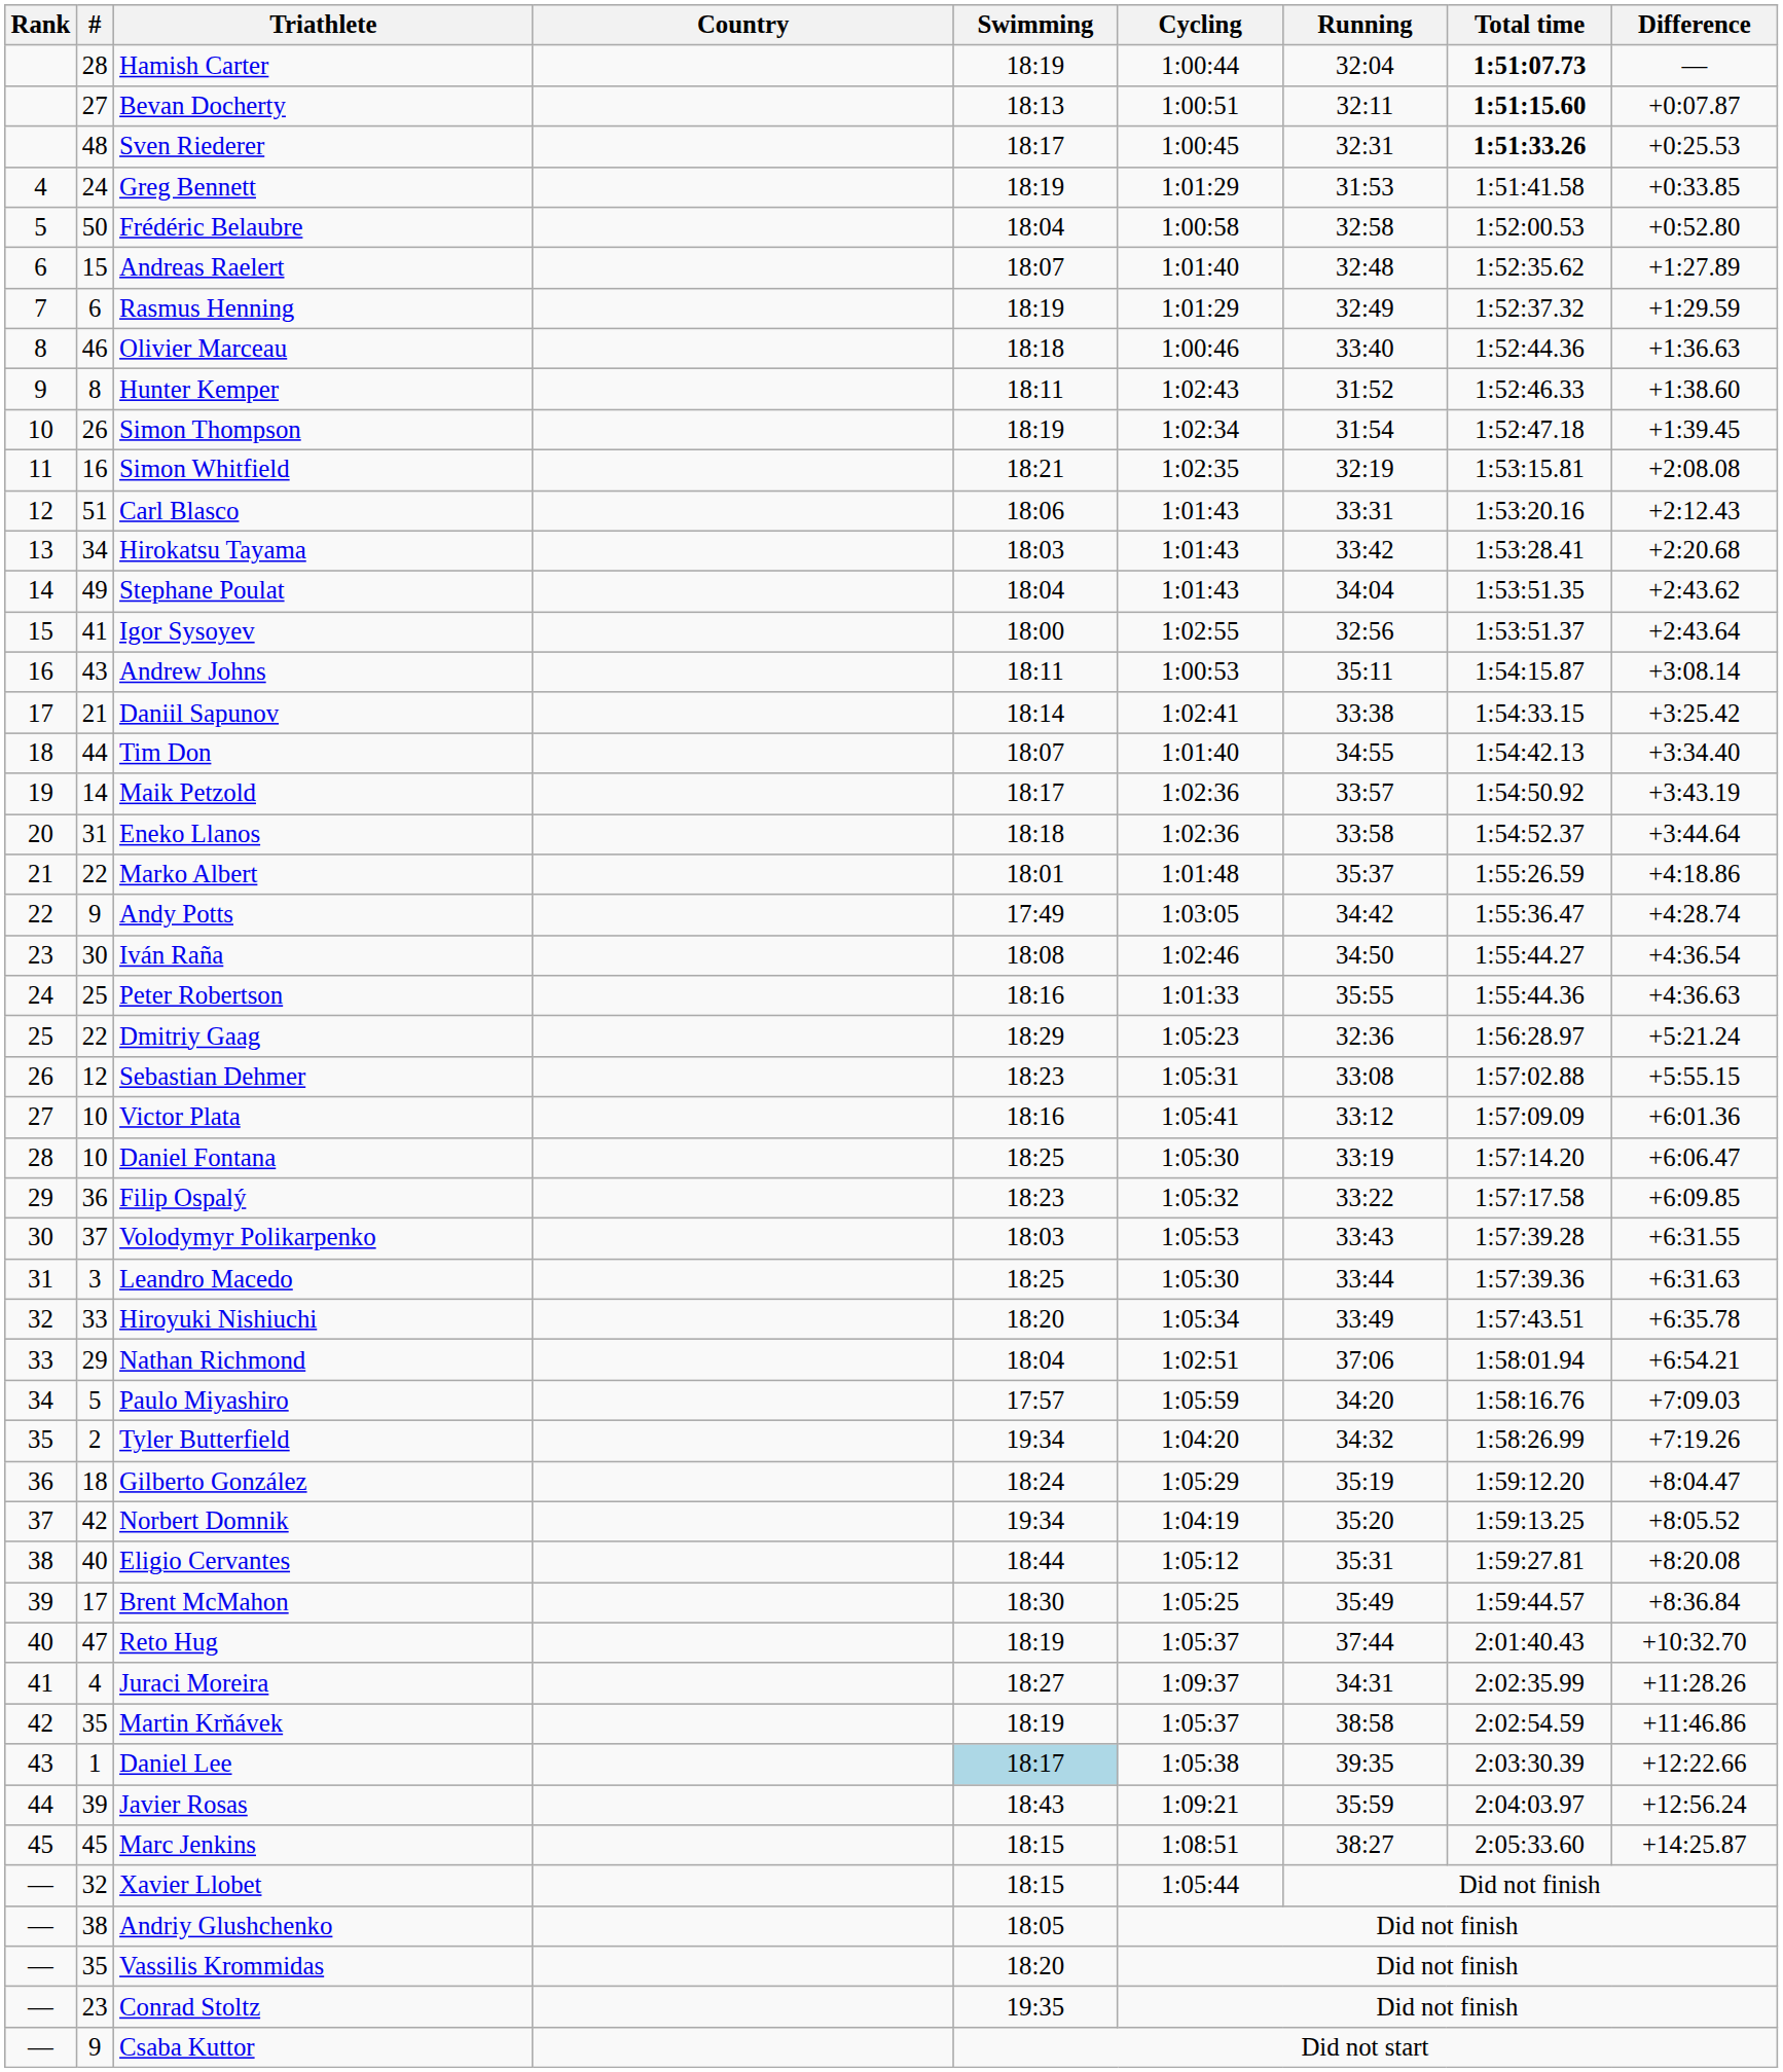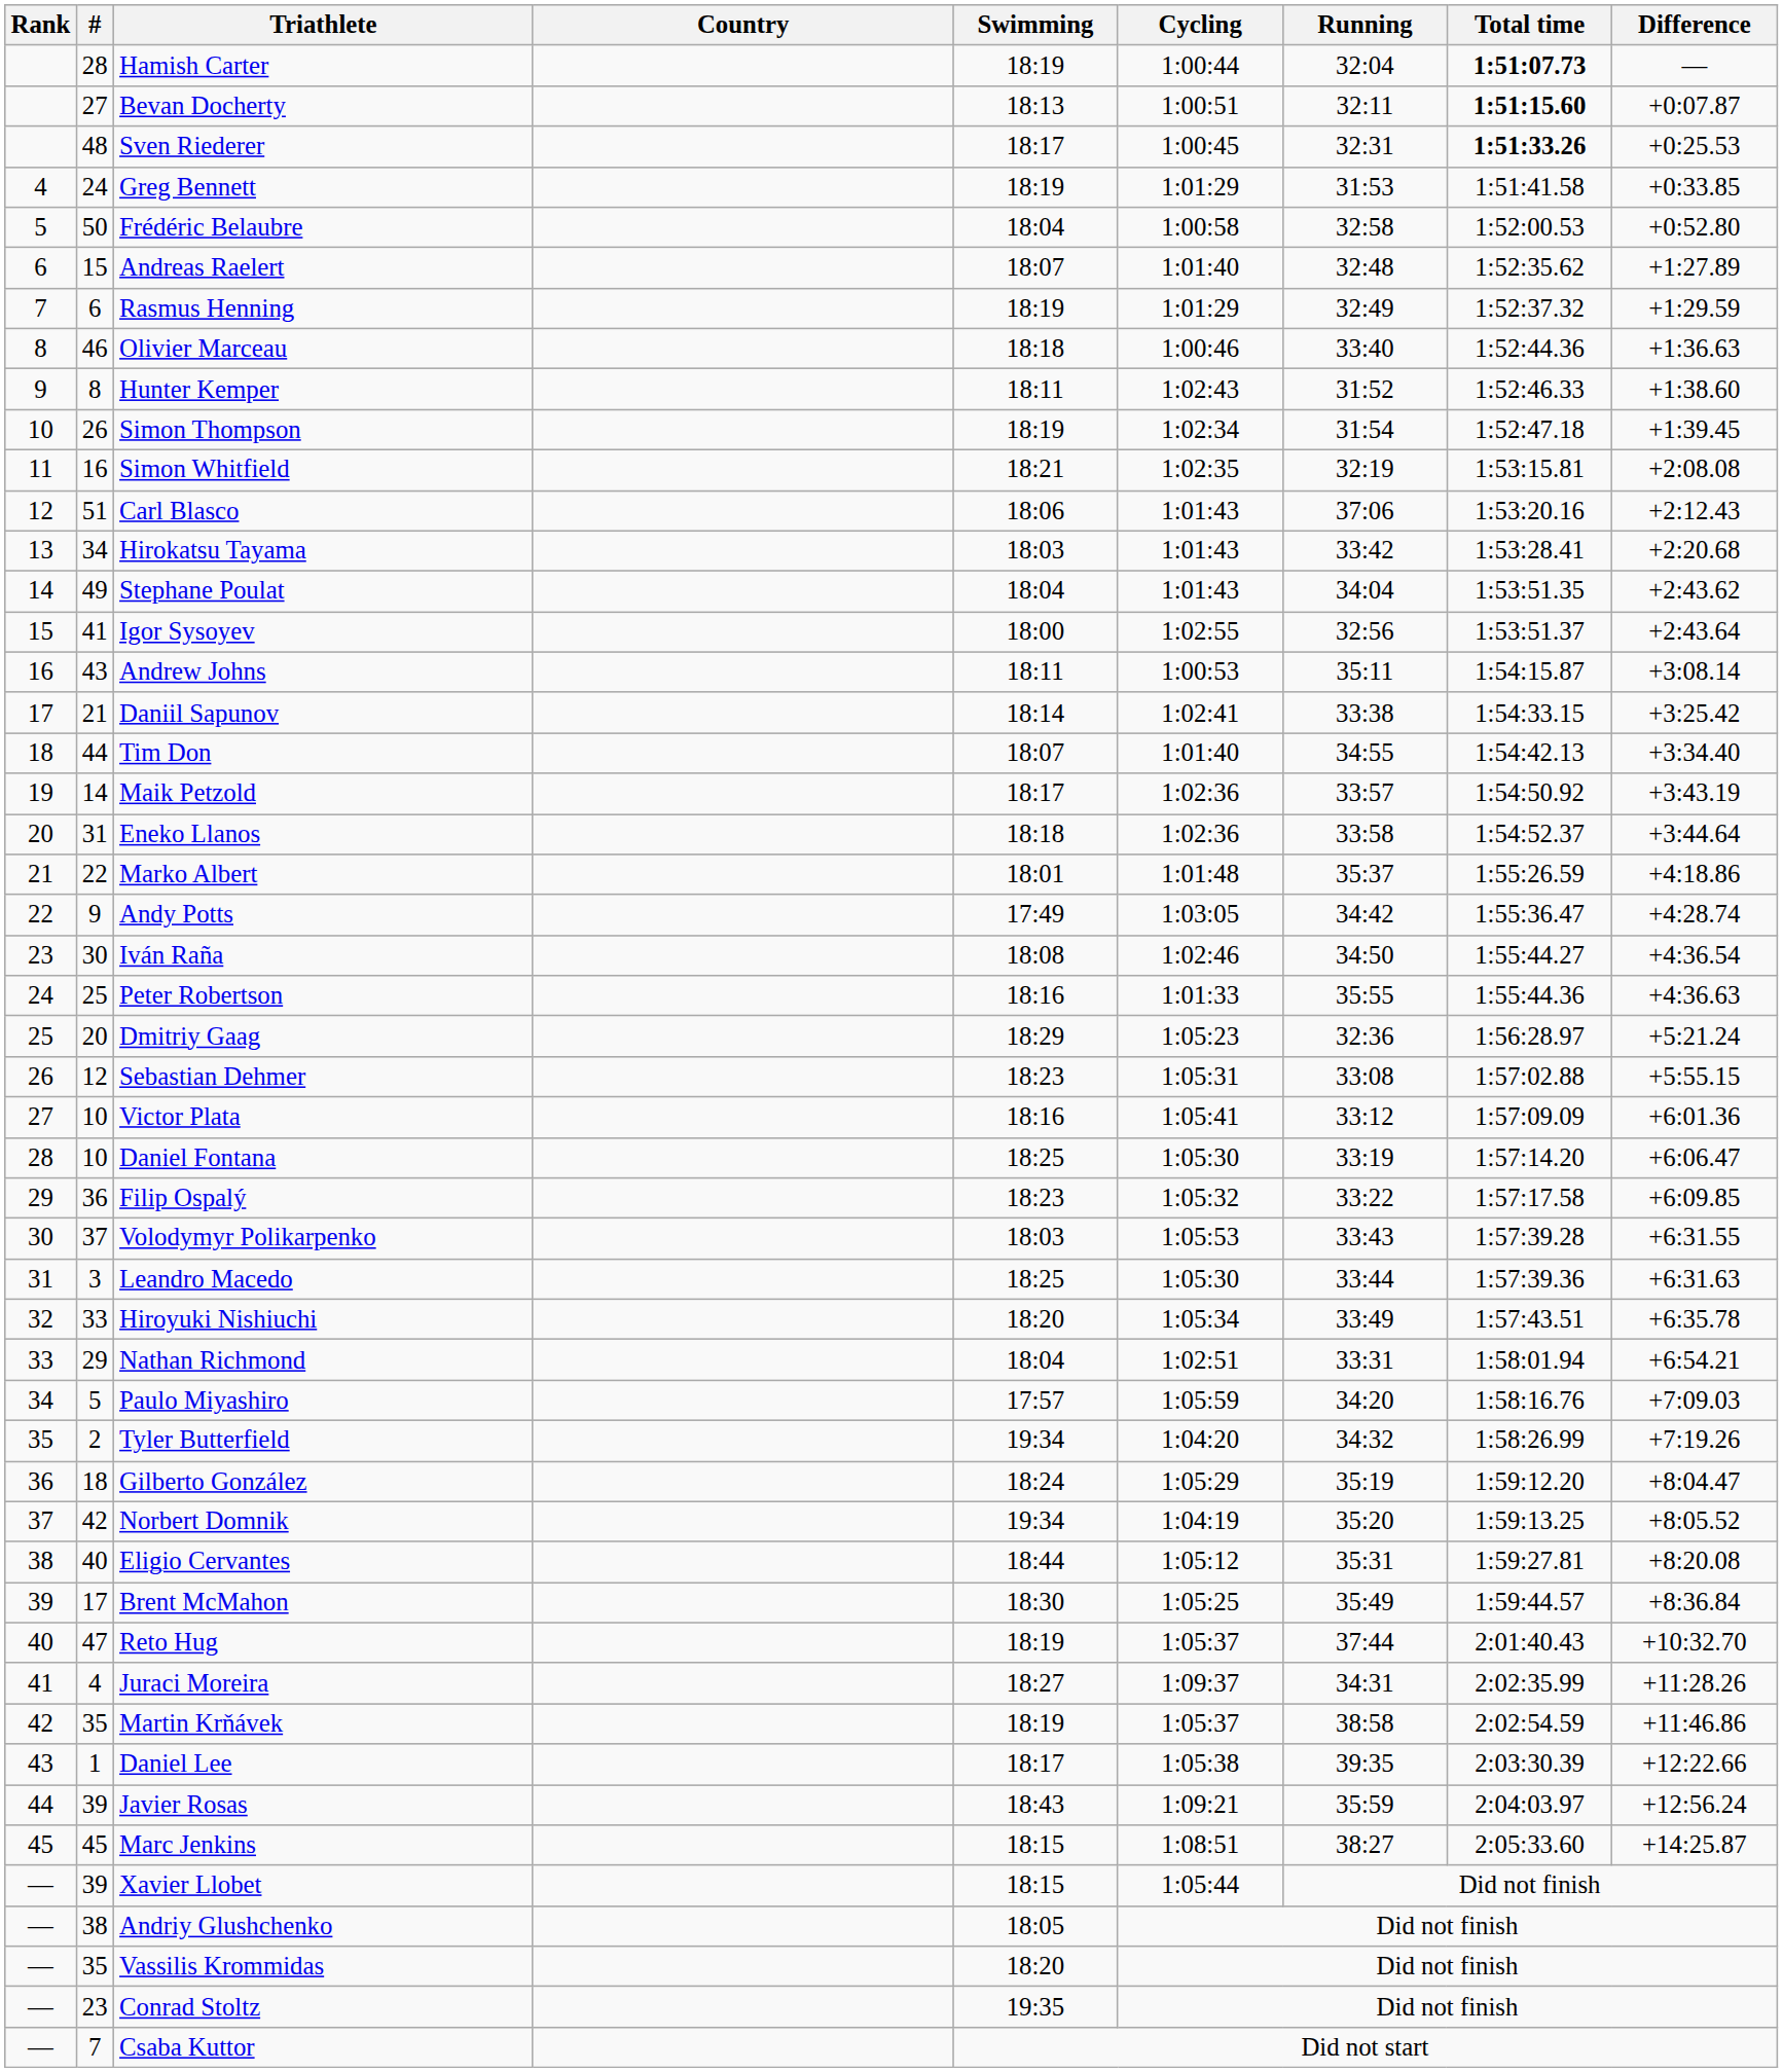Carl Blasco | Running: 33:31 -> 37:06
Dmitriy Gaag | #: 22 -> 20
Nathan Richmond | Running: 37:06 -> 33:31
Daniel Lee | Swimming: lightblue background -> no background
Xavier Llobet | #: 32 -> 39
Csaba Kuttor | #: 9 -> 7
